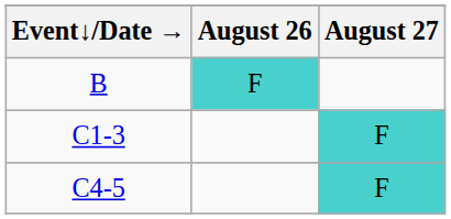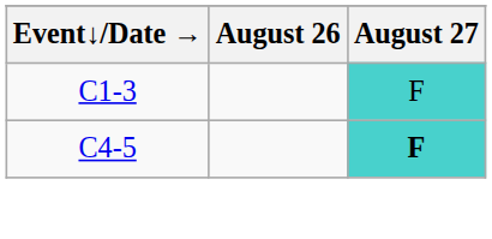- row: B | F
C4-5 | August 27: normal -> bold
